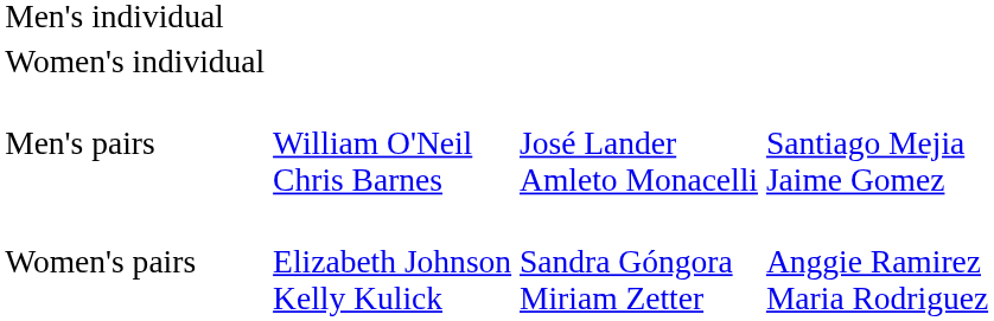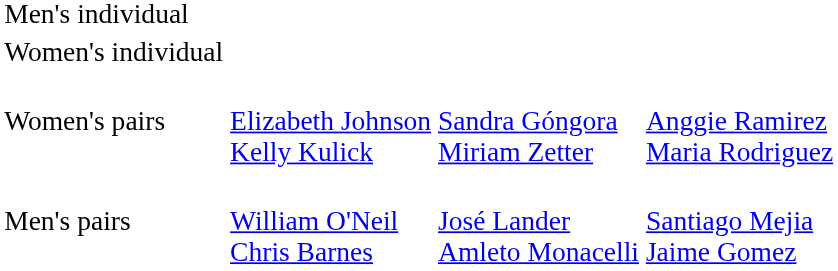rows swapped: Men's pairs <-> Women's pairs
